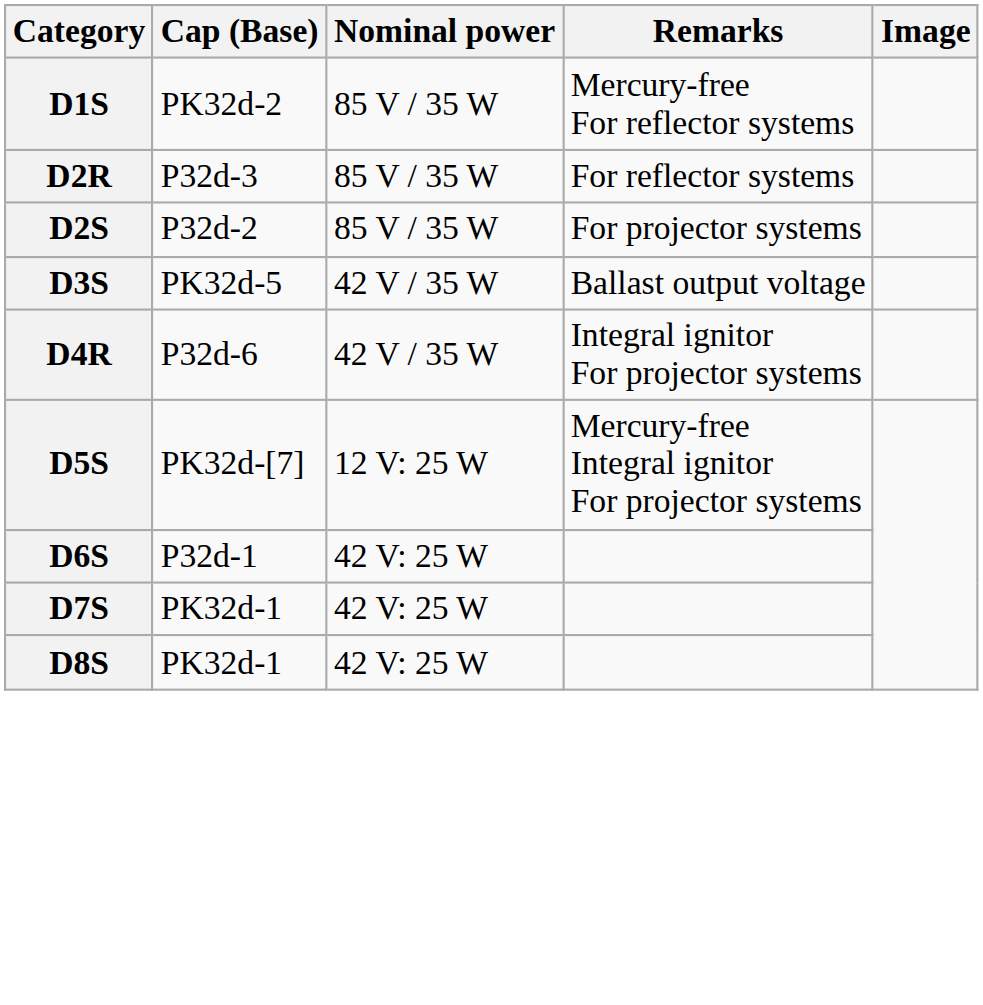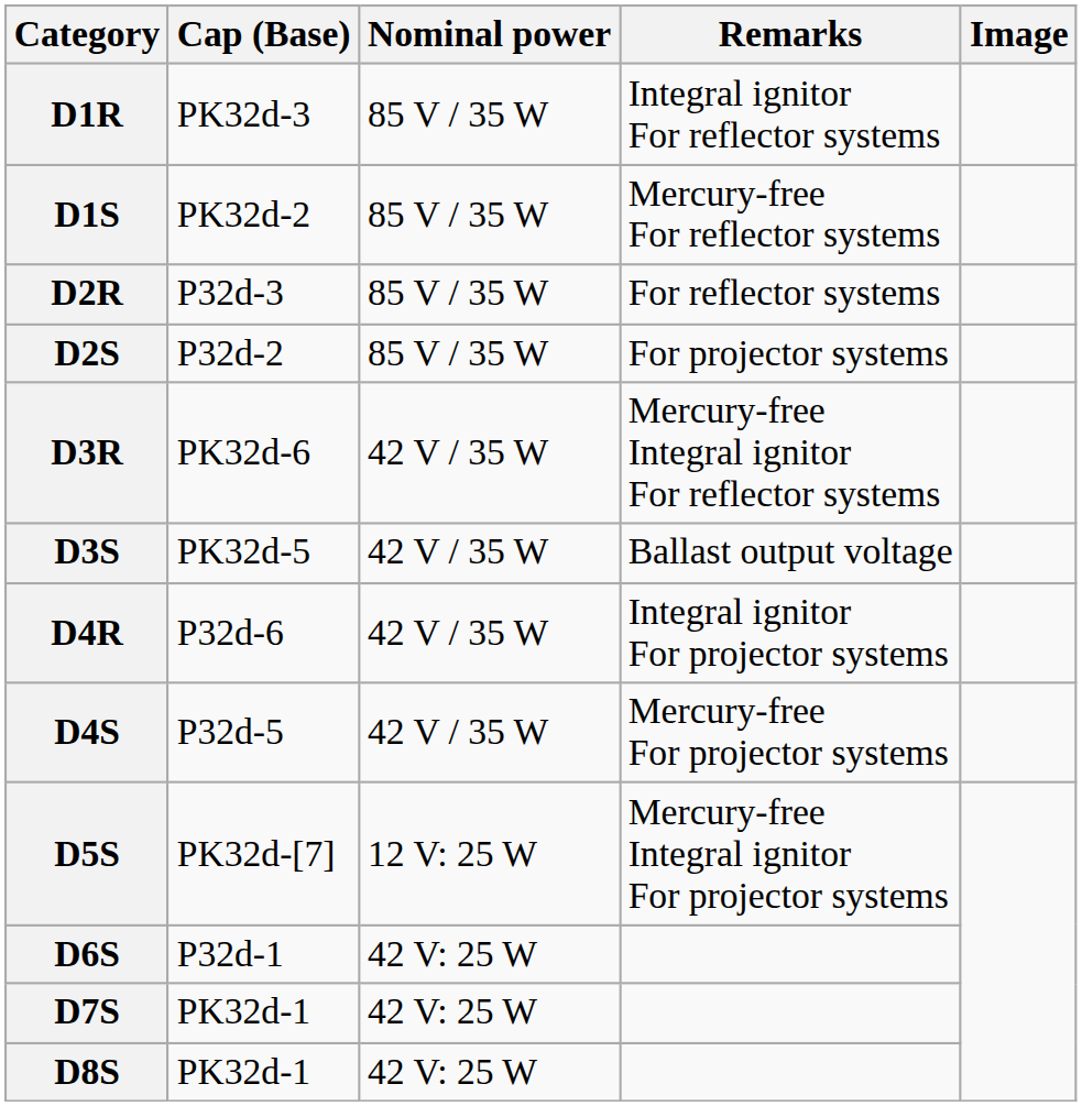+ row: D1R | PK32d-3 | 85 V / 35 W | Integral ignitor For reflector systems
+ row: D3R | PK32d-6 | 42 V / 35 W | Mercury-free Integral ignitor For reflector systems
+ row: D4S | P32d-5 | 42 V / 35 W | Mercury-free For projector systems
